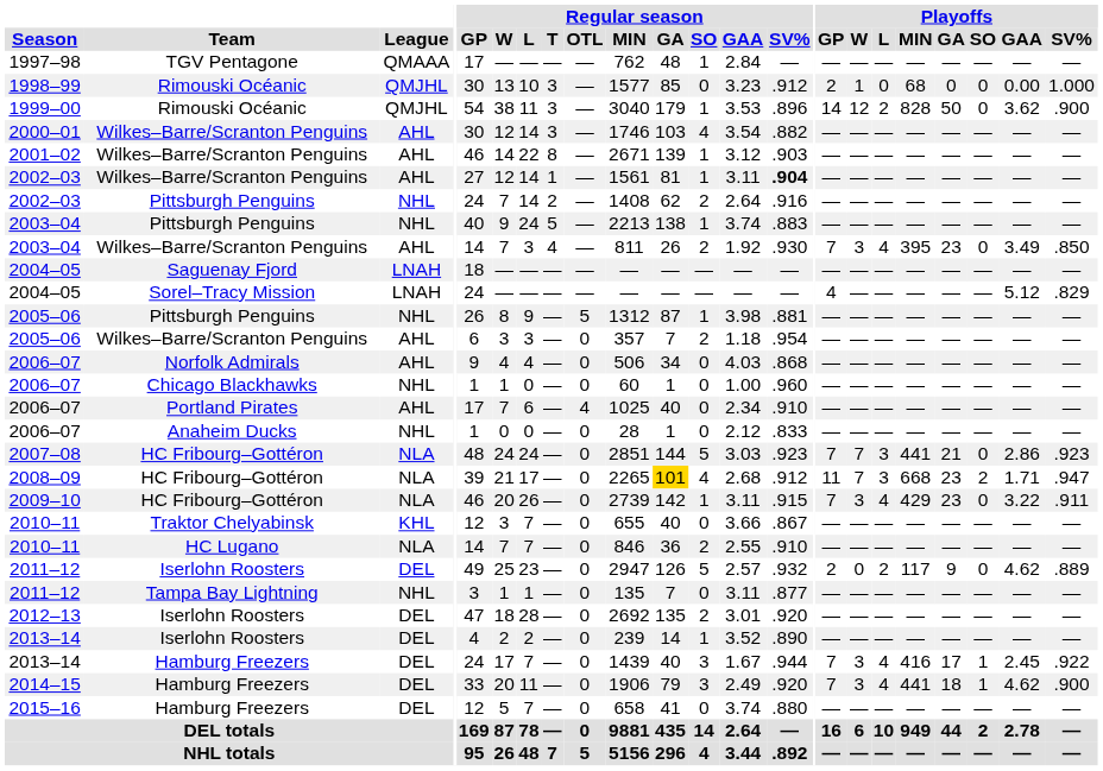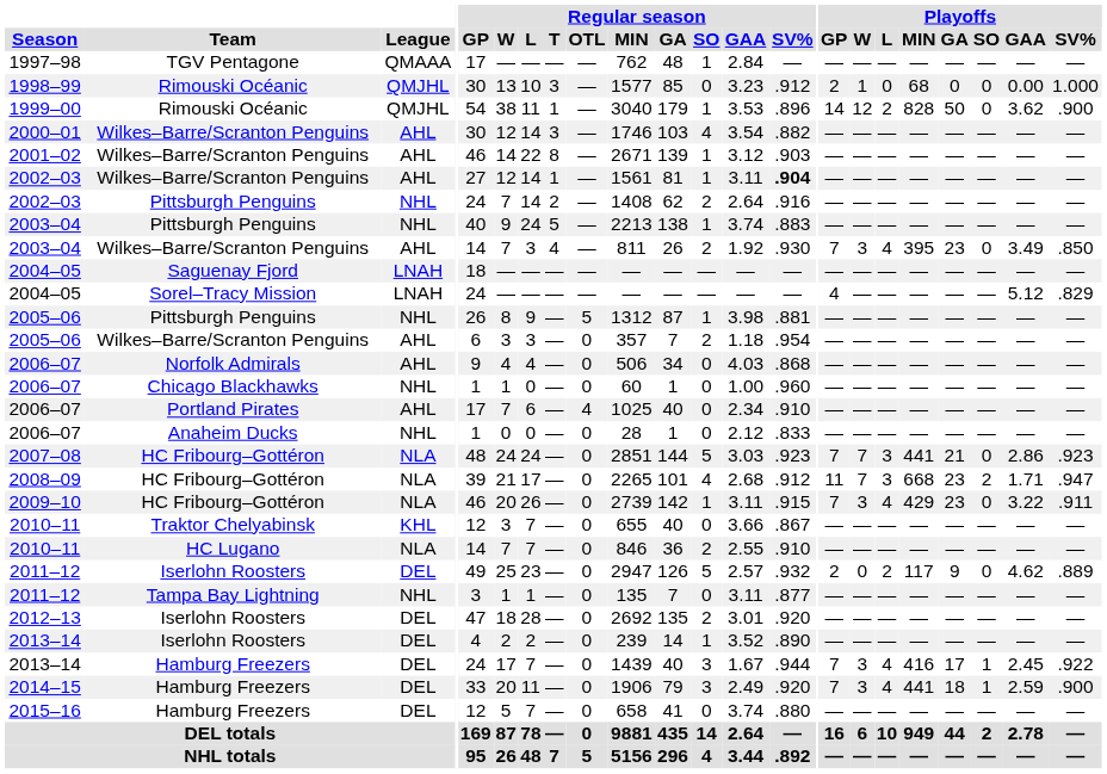1999–00 | Regular season / T: 3 -> 1
2008–09 | Regular season / GA: gold background -> no background
2014–15 | Playoffs / GAA: 4.62 -> 2.59
